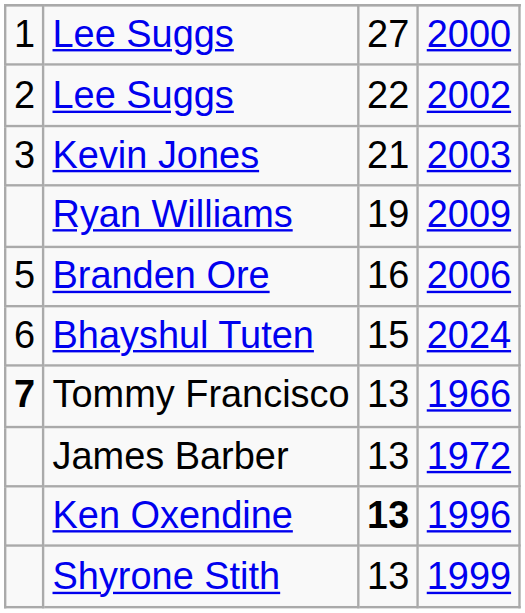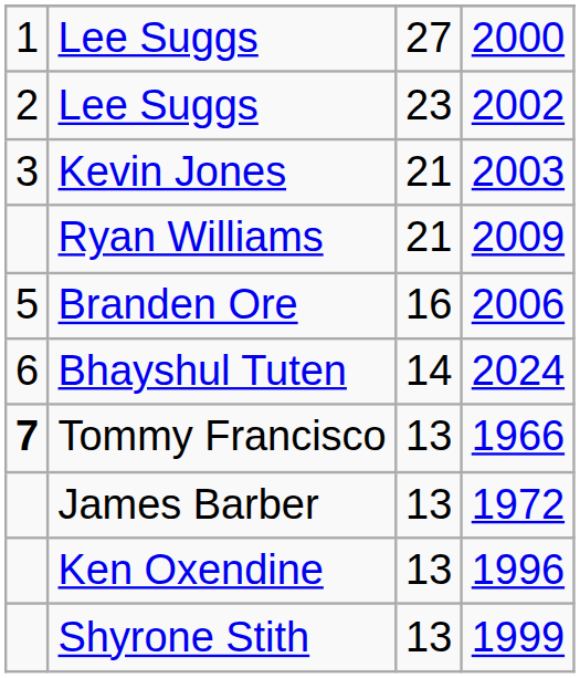Lee Suggs / 2002 | column 3: 22 -> 23
Ryan Williams | column 3: 19 -> 21
Bhayshul Tuten | column 3: 15 -> 14
Ken Oxendine | column 3: bold -> normal
